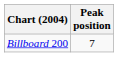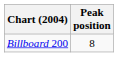Billboard 200 | Peak position: 7 -> 8
